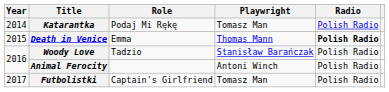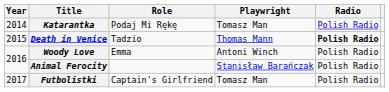Death in Venice | Role: Emma -> Tadzio
Woody Love | Role: Tadzio -> Emma
Woody Love | Playwright: Stanisław Barańczak -> Antoni Winch
Animal Ferocity | Playwright: Antoni Winch -> Stanisław Barańczak
